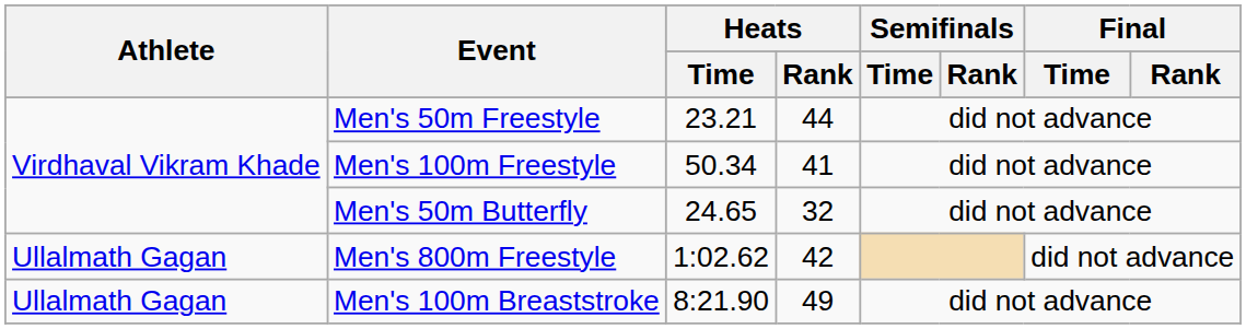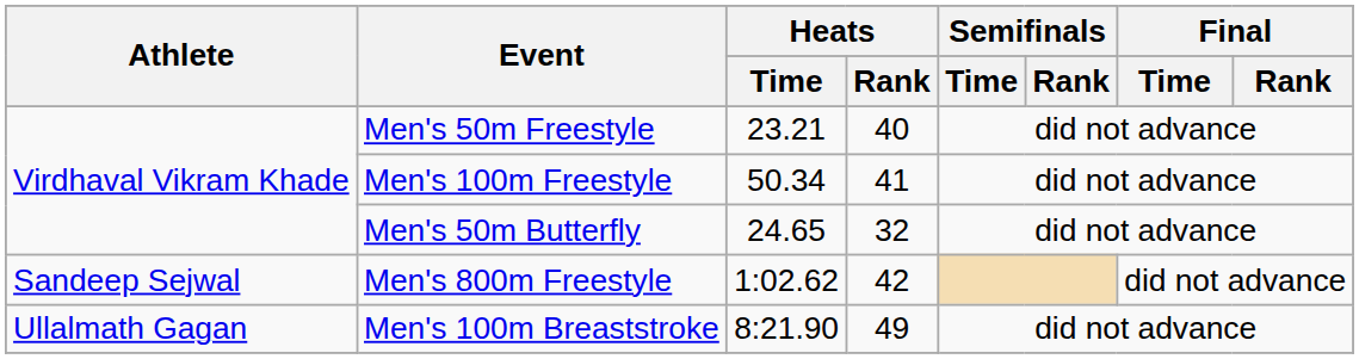Men's 50m Freestyle | Heats / Rank: 44 -> 40
Men's 800m Freestyle | Athlete: Ullalmath Gagan -> Sandeep Sejwal
